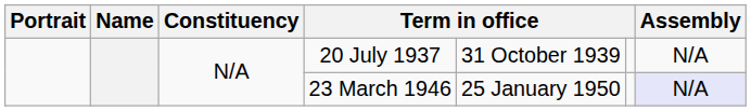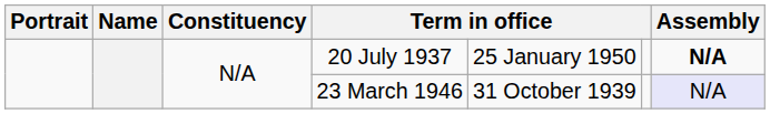20 July 1937 | column 5: 31 October 1939 -> 25 January 1950
20 July 1937 | Assembly: normal -> bold
23 March 1946 | column 5: 25 January 1950 -> 31 October 1939
